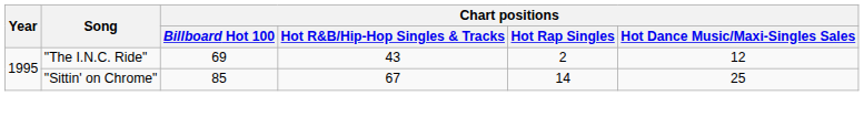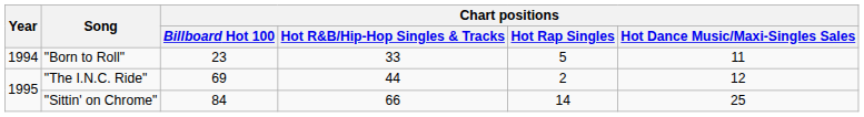+ row: 1994 | "Born to Roll" | 23 | 33 | 5 | 11
"The I.N.C. Ride" | Chart positions / Hot R&B/Hip-Hop Singles & Tracks: 43 -> 44
"Sittin' on Chrome" | Chart positions / Billboard Hot 100: 85 -> 84
"Sittin' on Chrome" | Chart positions / Hot R&B/Hip-Hop Singles & Tracks: 67 -> 66
